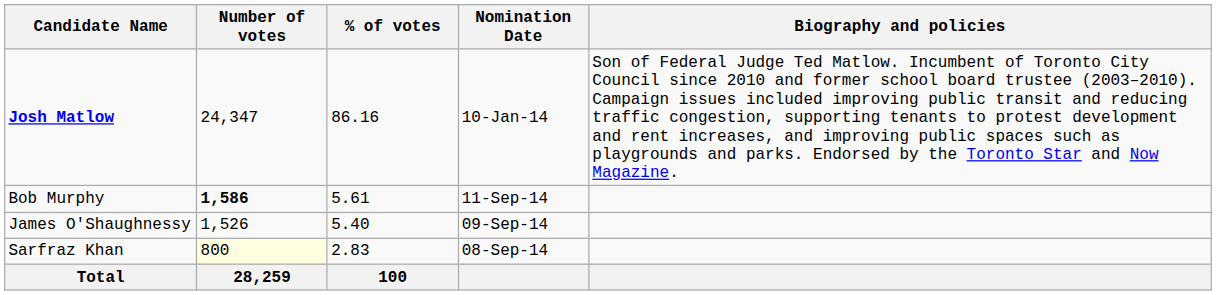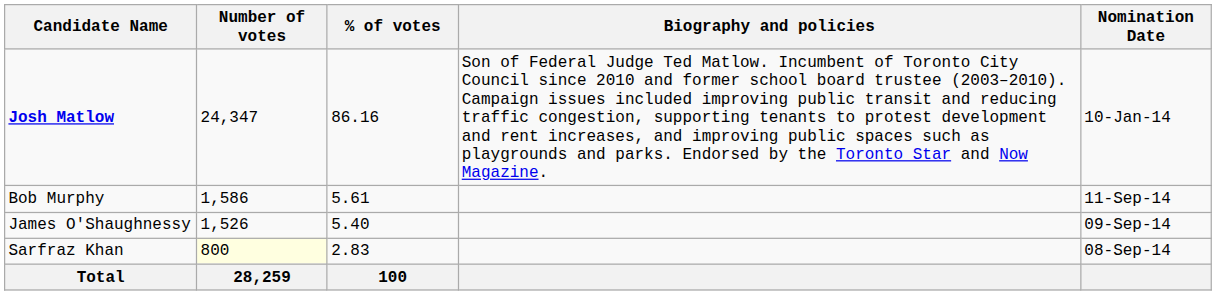columns swapped: Nomination Date <-> Biography and policies
Bob Murphy | Number of votes: bold -> normal
